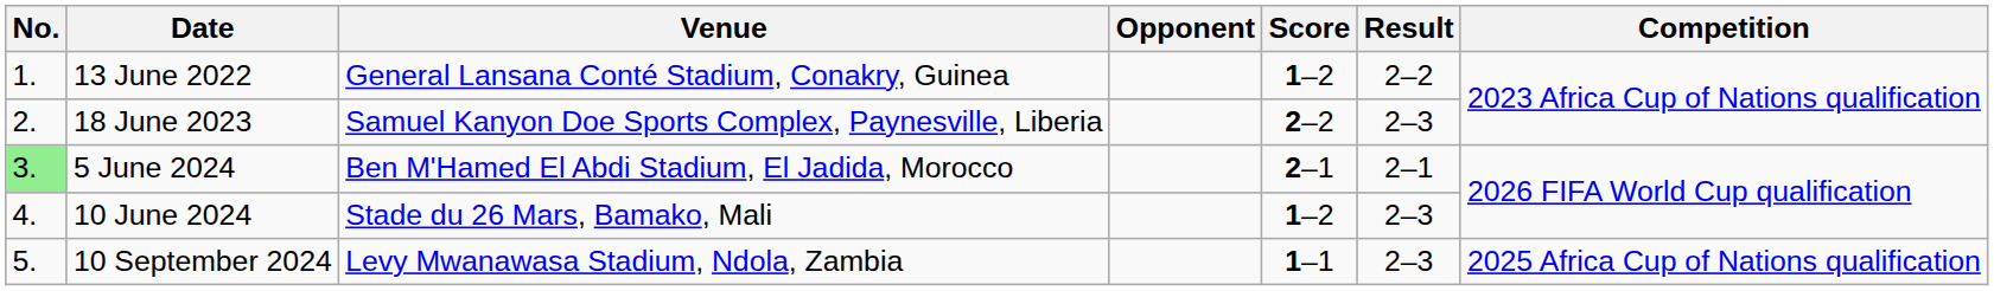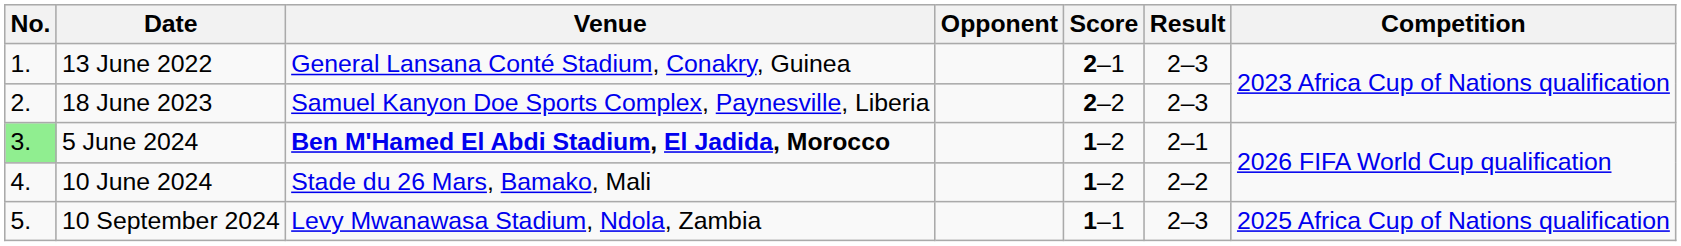13 June 2022 | Score: 1–2 -> 2–1
13 June 2022 | Result: 2–2 -> 2–3
5 June 2024 | Venue: normal -> bold
5 June 2024 | Score: 2–1 -> 1–2
10 June 2024 | Result: 2–3 -> 2–2
